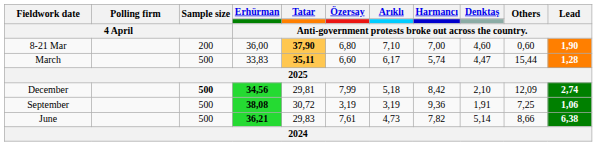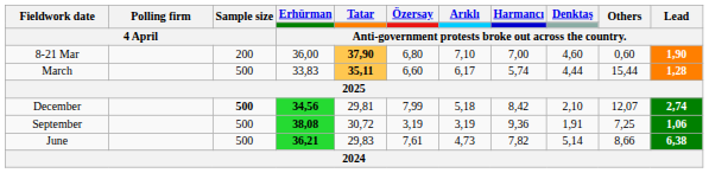March | column 9: 4,47 -> 4,44
December | column 10: 12,09 -> 12,07
